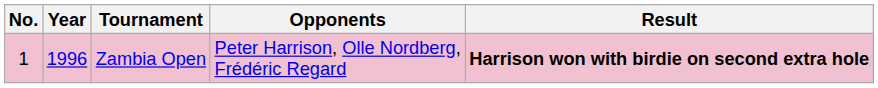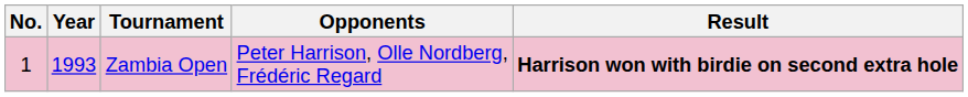Zambia Open | Year: 1996 -> 1993
